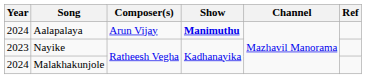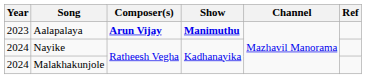Aalapalaya | Year: 2024 -> 2023
Aalapalaya | Composer(s): normal -> bold
Nayike | Year: 2023 -> 2024
